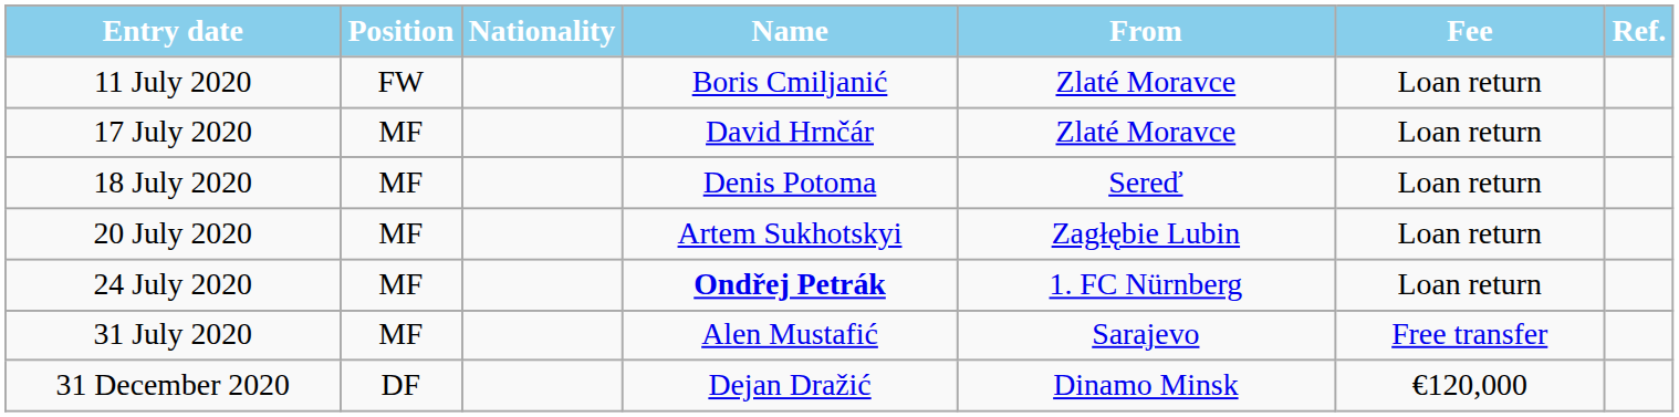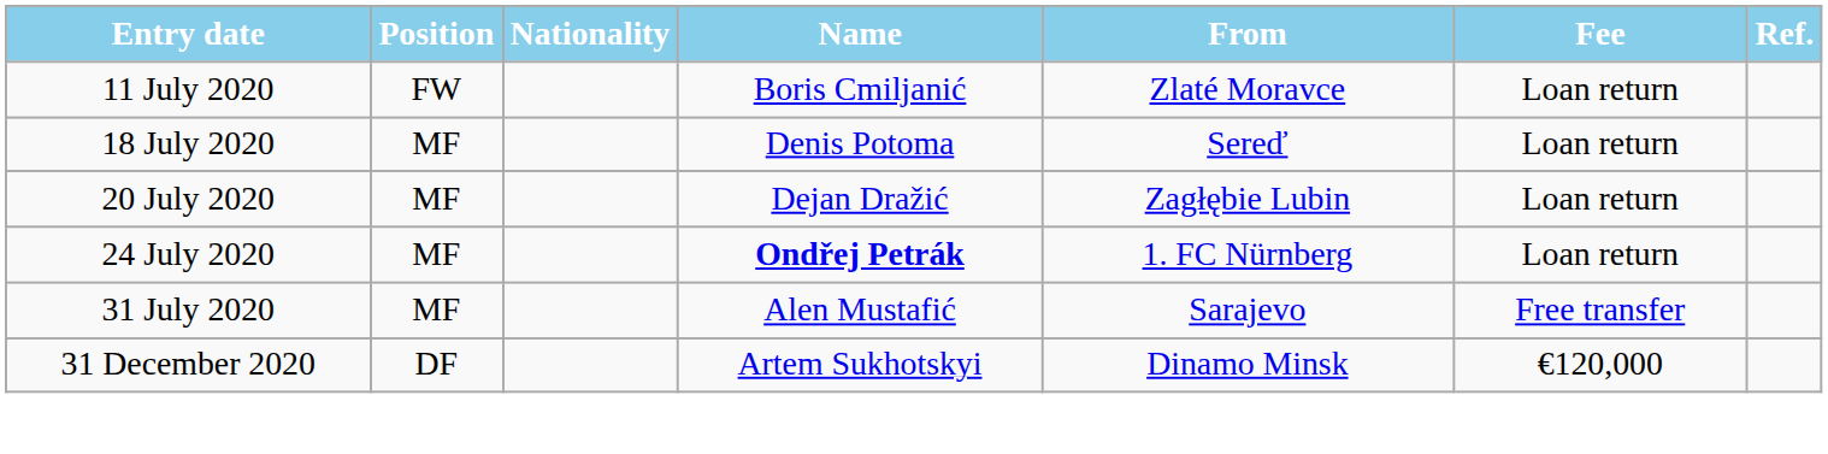- row: 17 July 2020 | MF | David Hrnčár | Zlaté Moravce | Loan return
20 July 2020 | Name: Artem Sukhotskyi -> Dejan Dražić
31 December 2020 | Name: Dejan Dražić -> Artem Sukhotskyi
